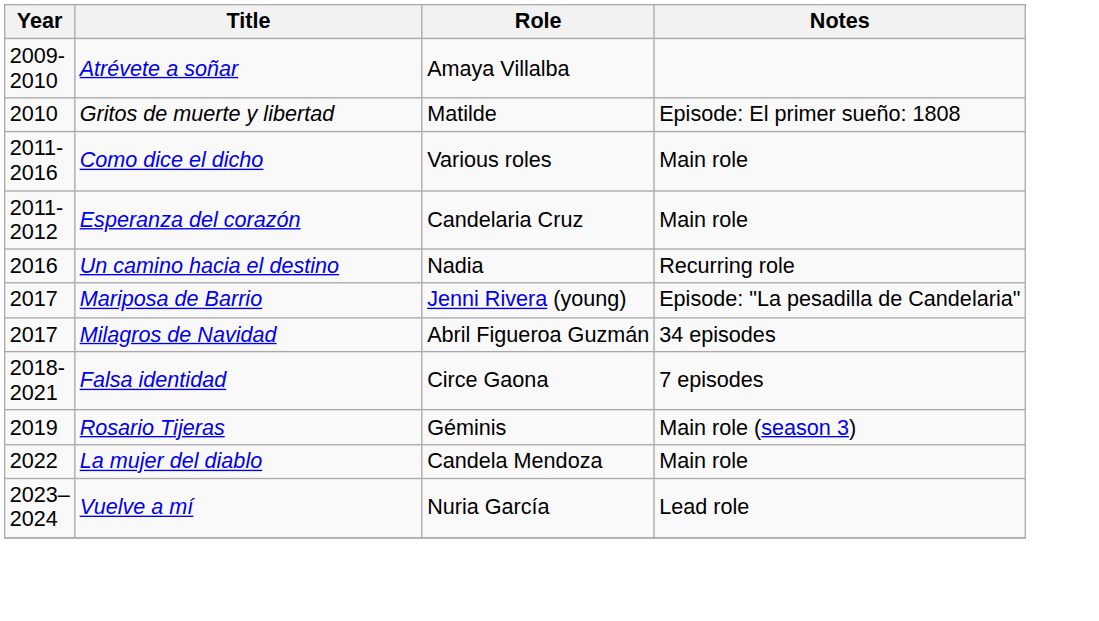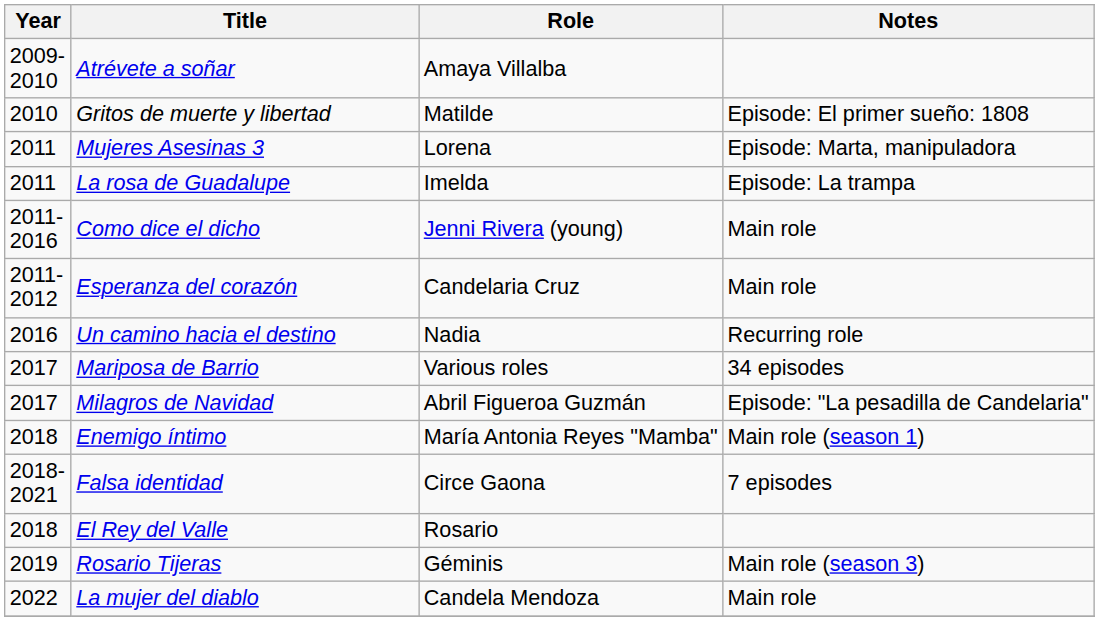+ row: 2011 | Mujeres Asesinas 3 | Lorena | Episode: Marta, manipuladora
+ row: 2011 | La rosa de Guadalupe | Imelda | Episode: La trampa
Como dice el dicho | Role: Various roles -> Jenni Rivera (young)
Mariposa de Barrio | Role: Jenni Rivera (young) -> Various roles
Mariposa de Barrio | Notes: Episode: "La pesadilla de Candelaria" -> 34 episodes
Milagros de Navidad | Notes: 34 episodes -> Episode: "La pesadilla de Candelaria"
+ row: 2018 | Enemigo íntimo | María Antonia Reyes "Mamba" | Main role (season 1)
+ row: 2018 | El Rey del Valle | Rosario
- row: 2023–2024 | Vuelve a mí | Nuria García | Lead role
